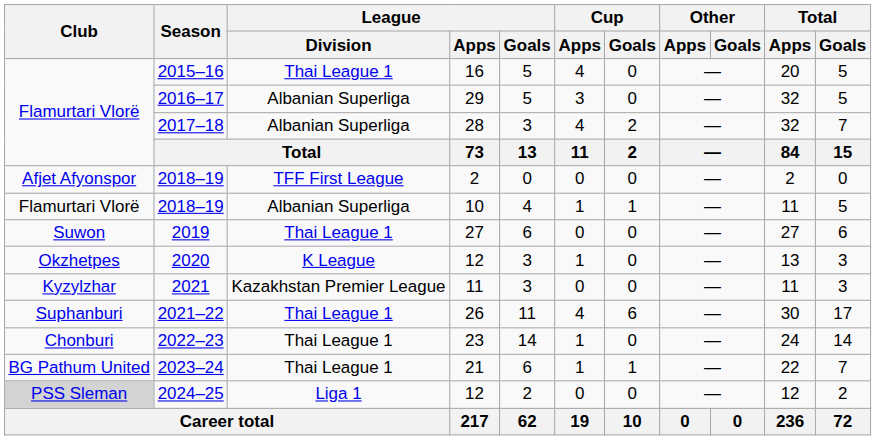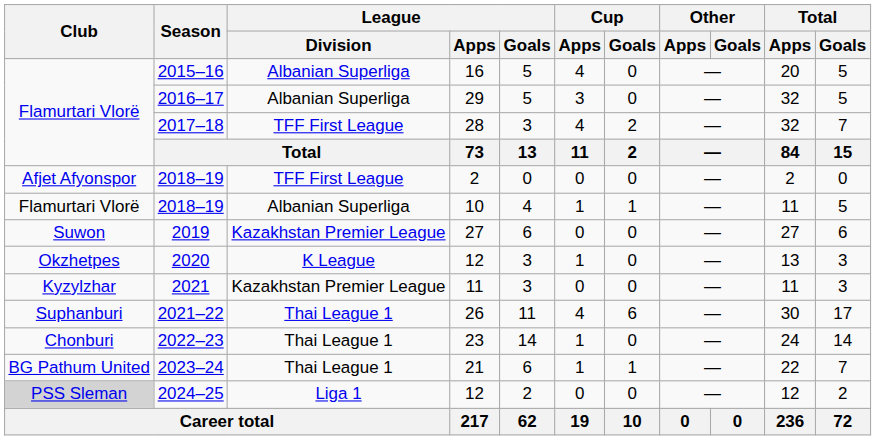2015–16 | League / Division: Thai League 1 -> Albanian Superliga
2017–18 | League / Division: Albanian Superliga -> TFF First League
2019 | League / Division: Thai League 1 -> Kazakhstan Premier League
